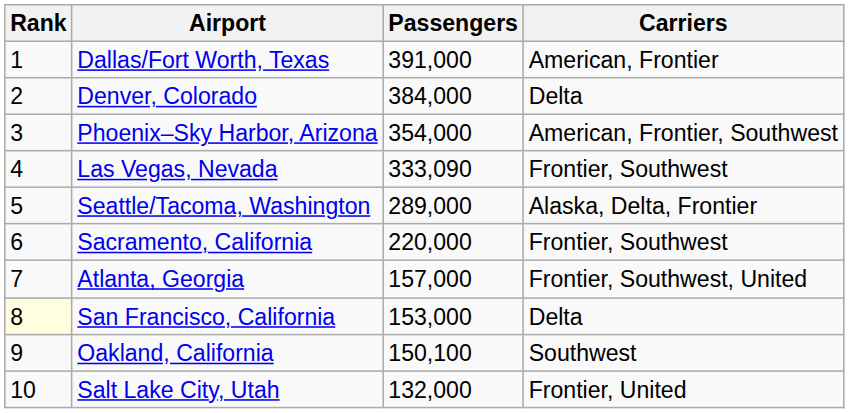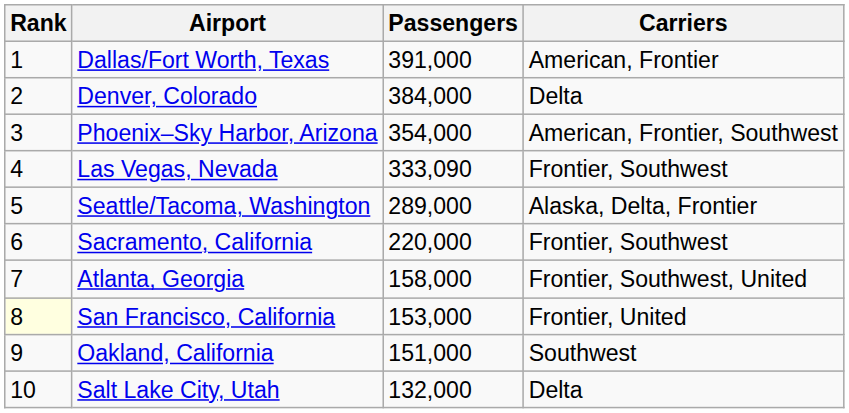Atlanta, Georgia | Passengers: 157,000 -> 158,000
San Francisco, California | Carriers: Delta -> Frontier, United
Oakland, California | Passengers: 150,100 -> 151,000
Salt Lake City, Utah | Carriers: Frontier, United -> Delta
